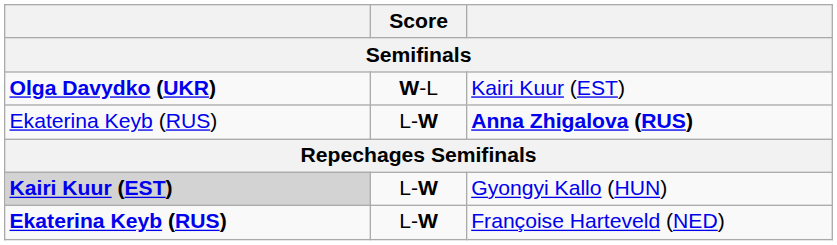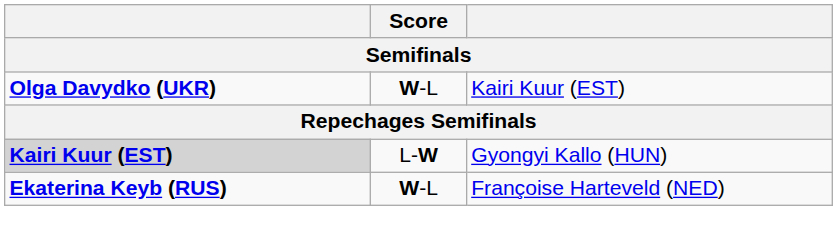- row: Ekaterina Keyb (RUS) | L-W | Anna Zhigalova (RUS)
Françoise Harteveld (NED) | Score: L-W -> W-L
